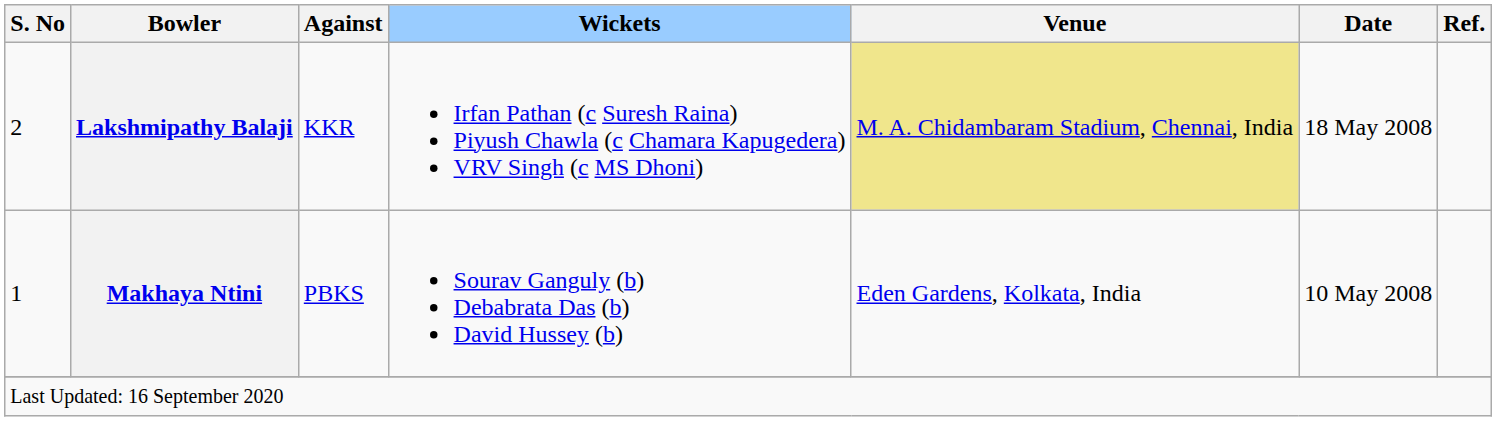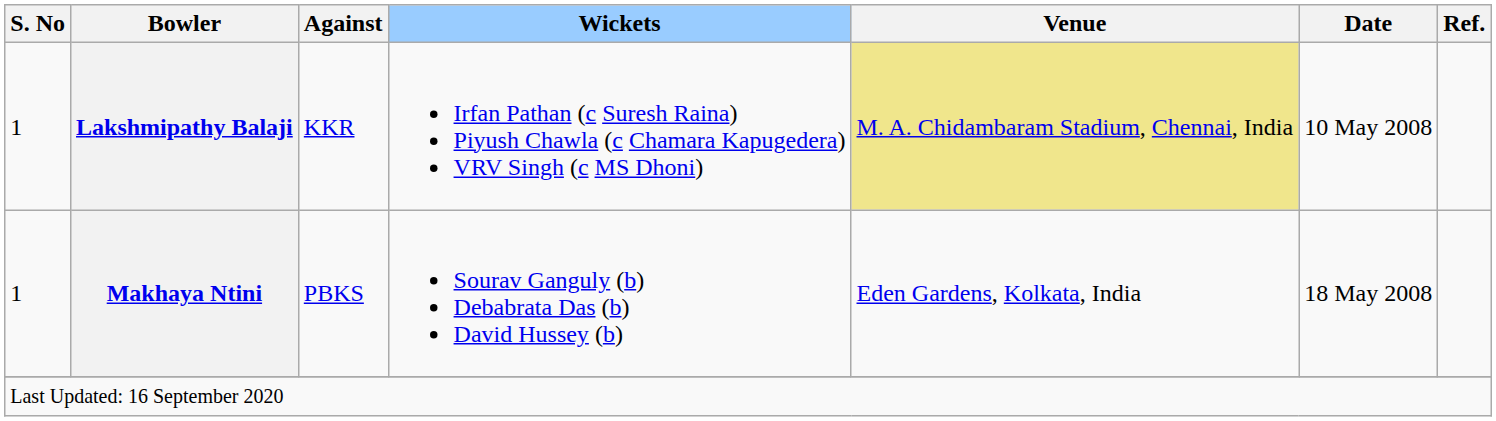Lakshmipathy Balaji | S. No: 2 -> 1
Lakshmipathy Balaji | Date: 18 May 2008 -> 10 May 2008
Makhaya Ntini | Date: 10 May 2008 -> 18 May 2008
